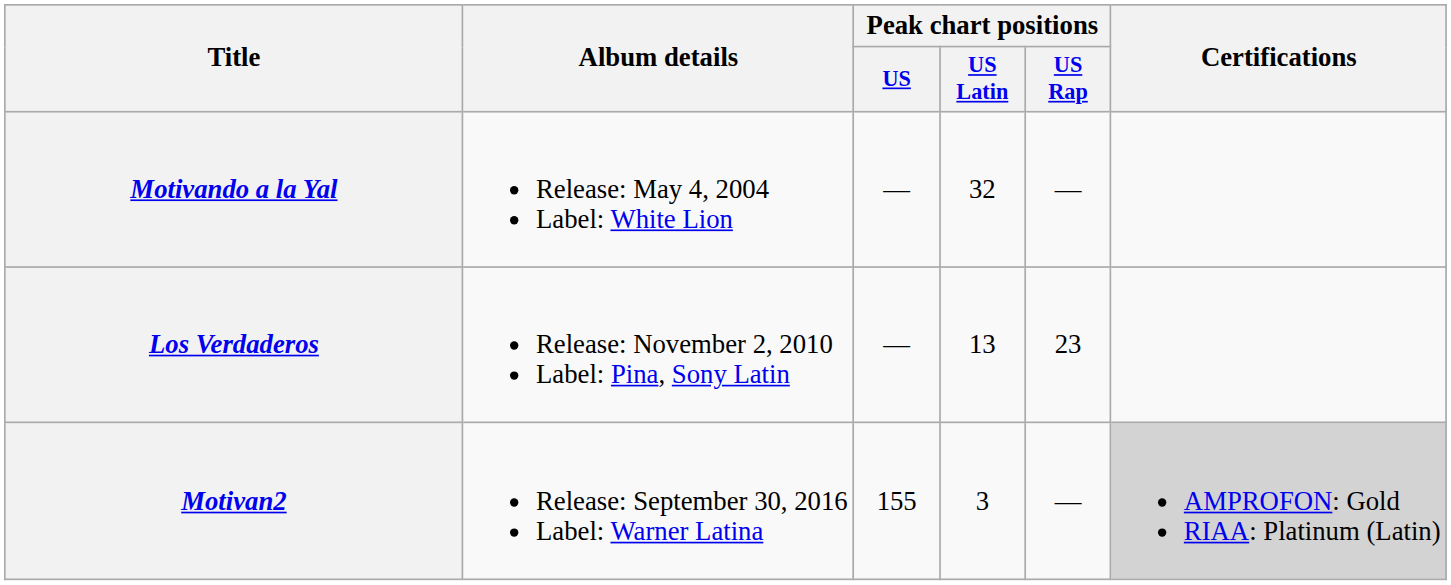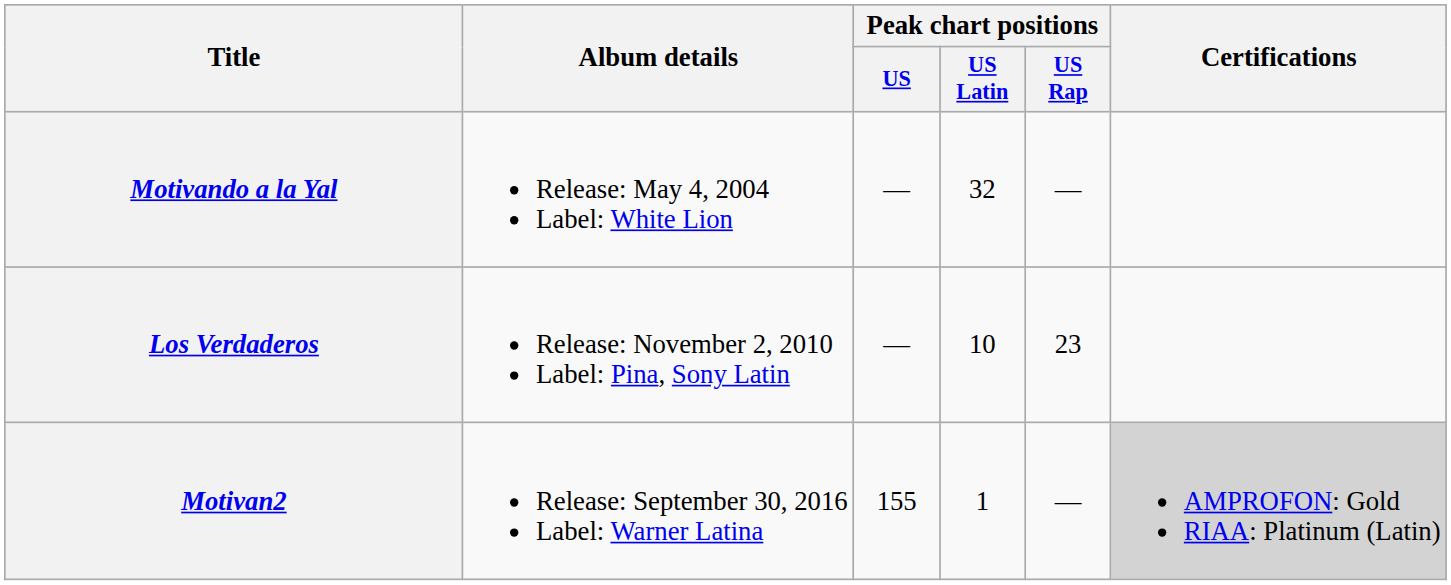Los Verdaderos | Peak chart positions / US Latin: 13 -> 10
Motivan2 | Peak chart positions / US Latin: 3 -> 1
